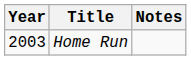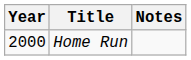Home Run | Year: 2003 -> 2000
